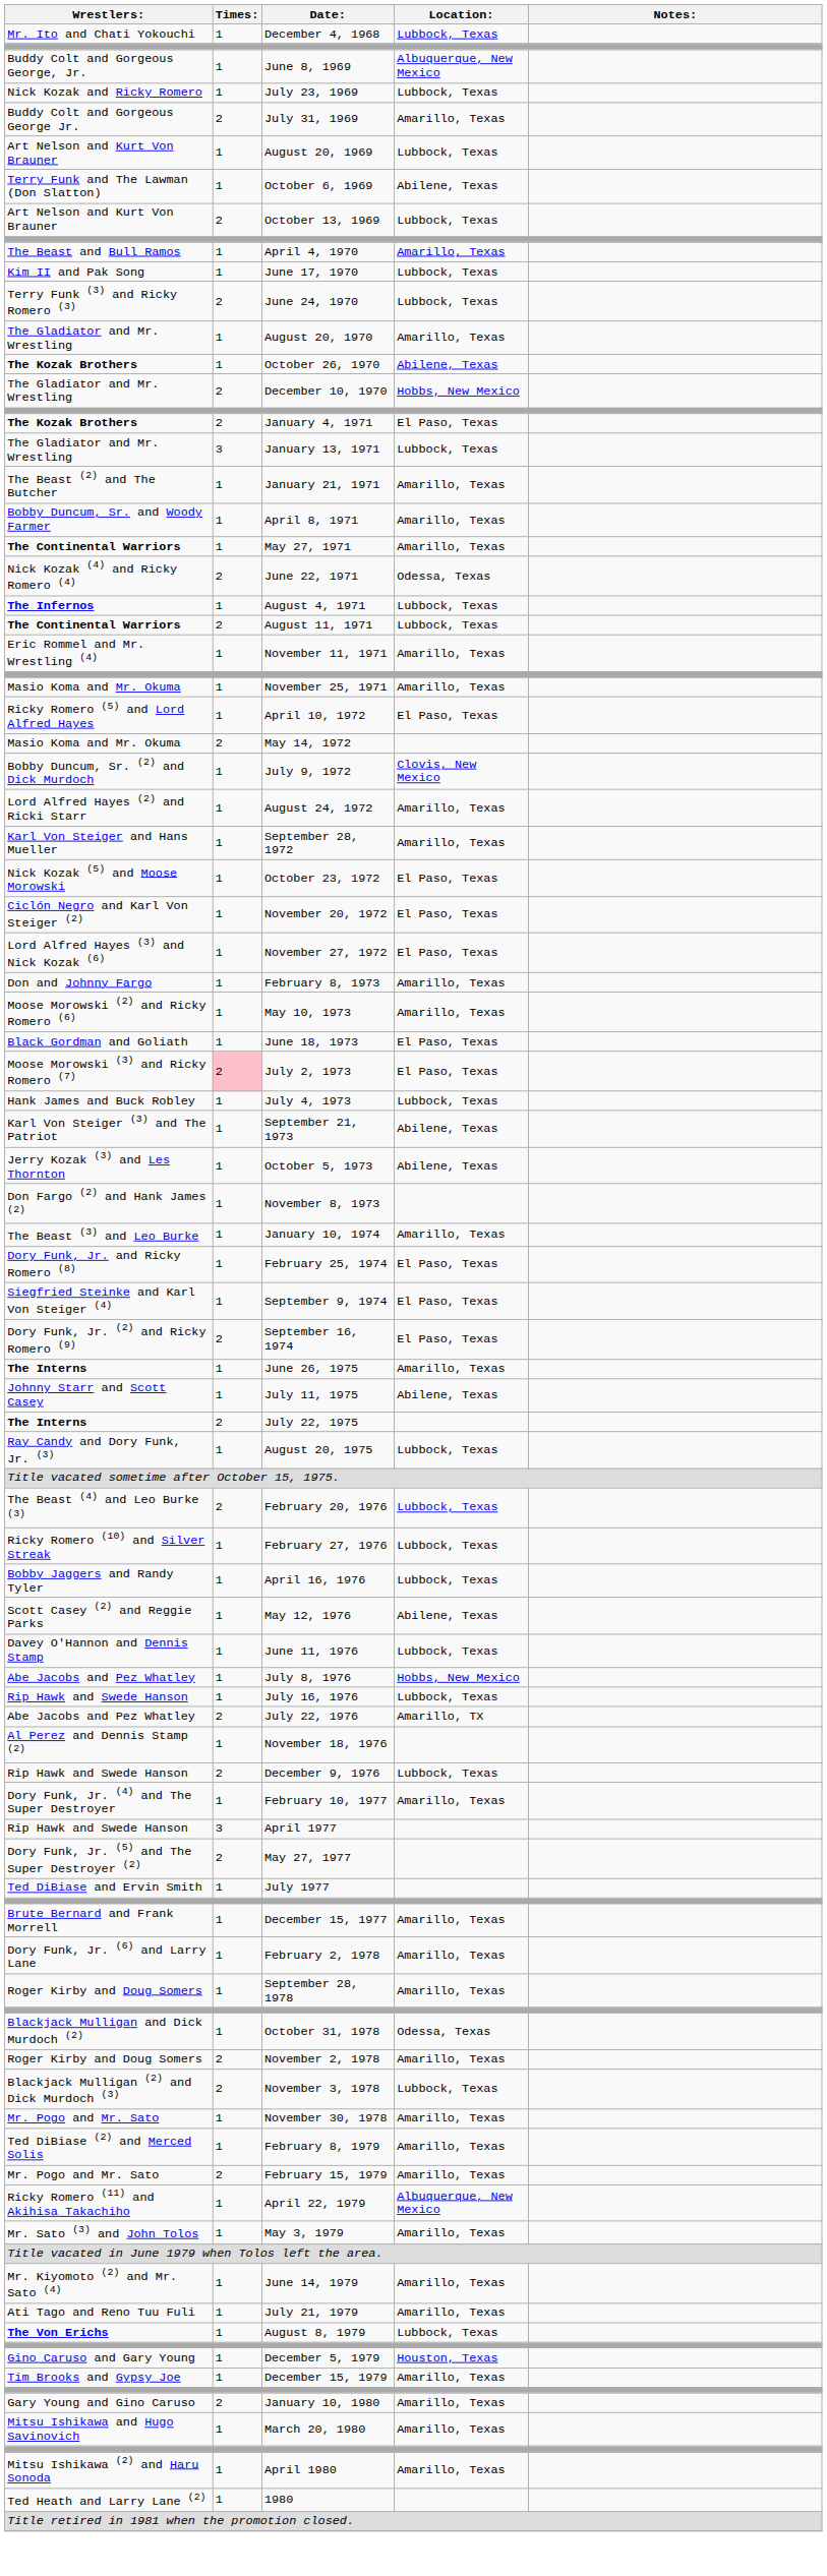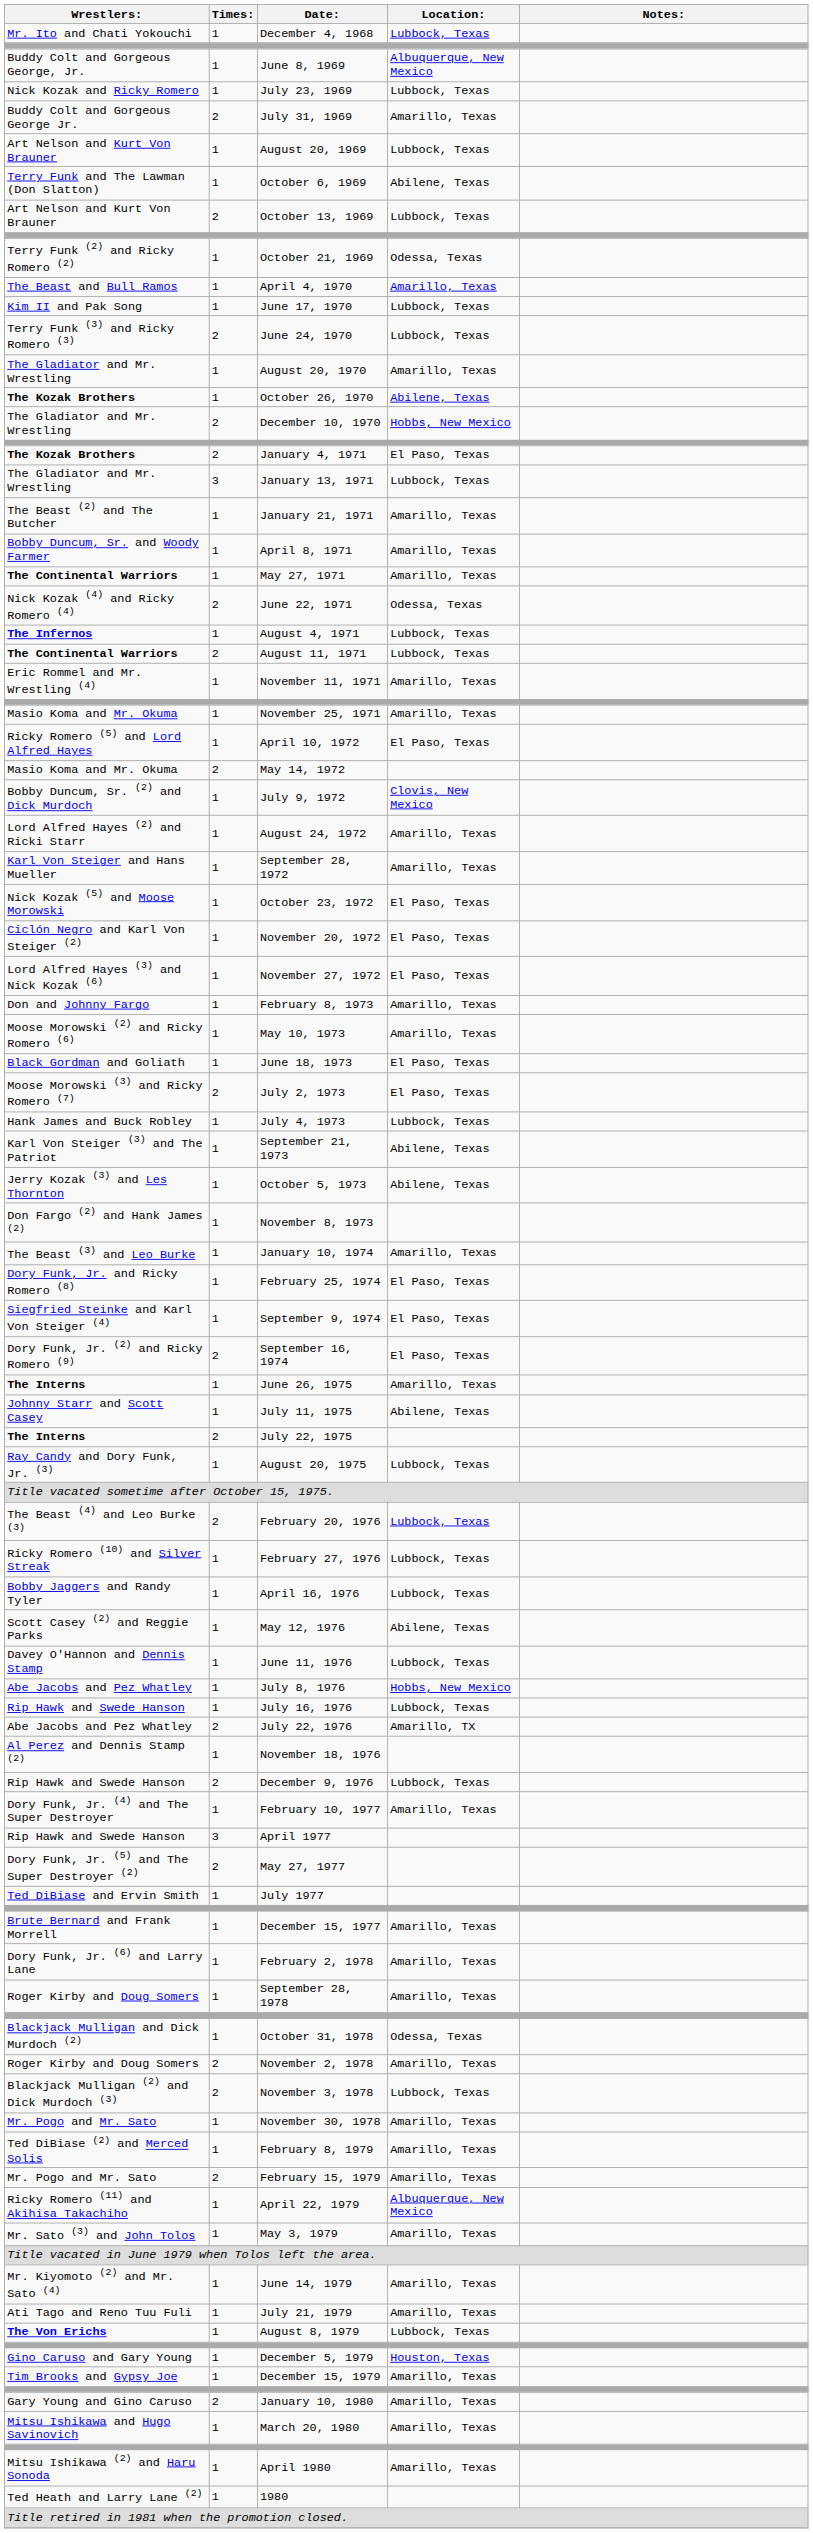+ row: Terry Funk (2) and Ricky Romero (2) | 1 | October 21, 1969 | Odessa, Texas
July 2, 1973 | Times:: pink background -> no background
